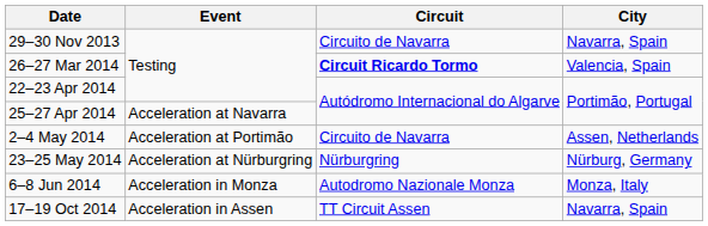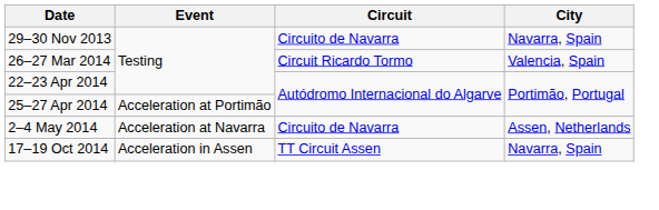26–27 Mar 2014 | Circuit: bold -> normal
25–27 Apr 2014 | Event: Acceleration at Navarra -> Acceleration at Portimão
2–4 May 2014 | Event: Acceleration at Portimão -> Acceleration at Navarra
- row: 23–25 May 2014 | Acceleration at Nürburgring | Nürburgring | Nürburg, Germany
- row: 6–8 Jun 2014 | Acceleration in Monza | Autodromo Nazionale Monza | Monza, Italy
